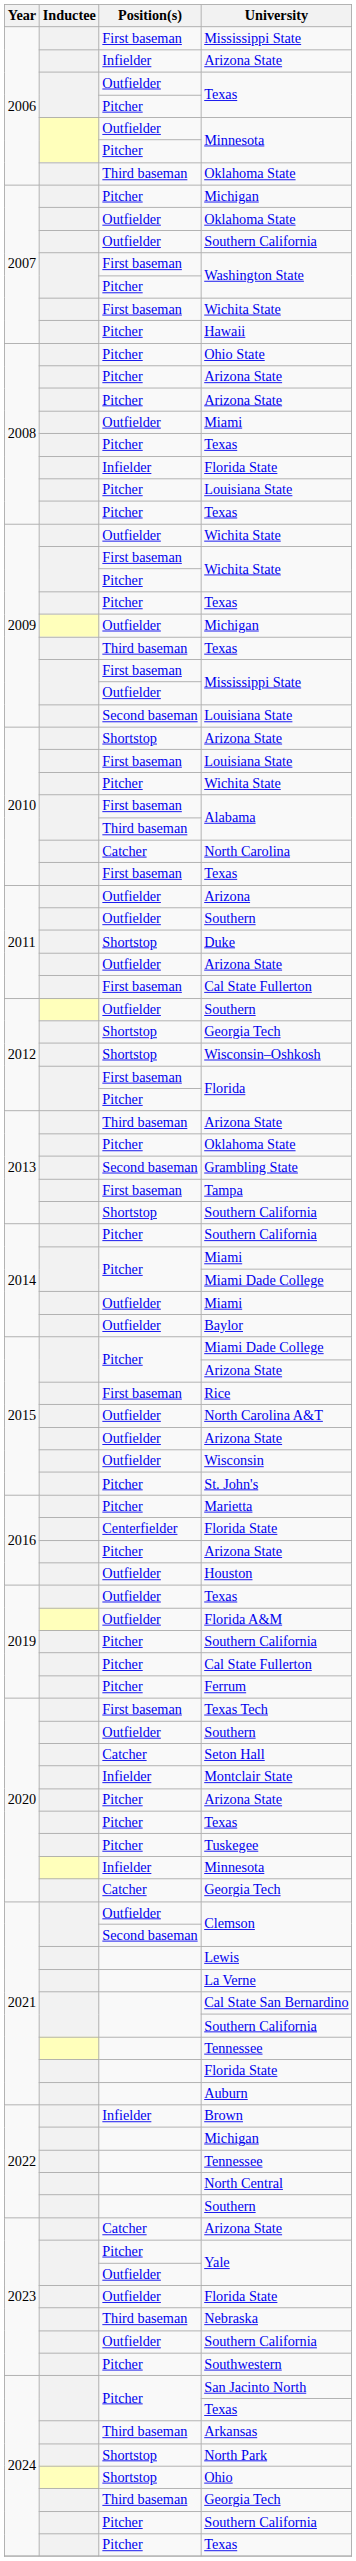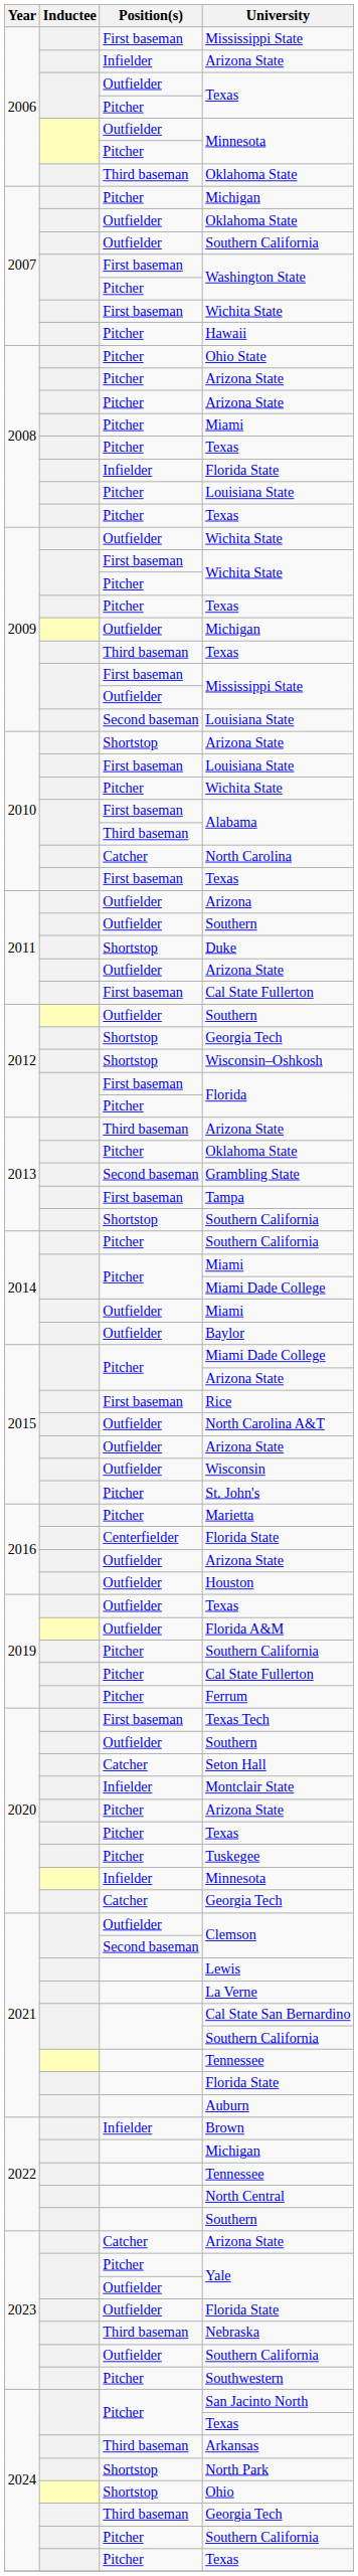2008 / Miami | Position(s): Outfielder -> Pitcher
2016 / Arizona State | Position(s): Pitcher -> Outfielder
